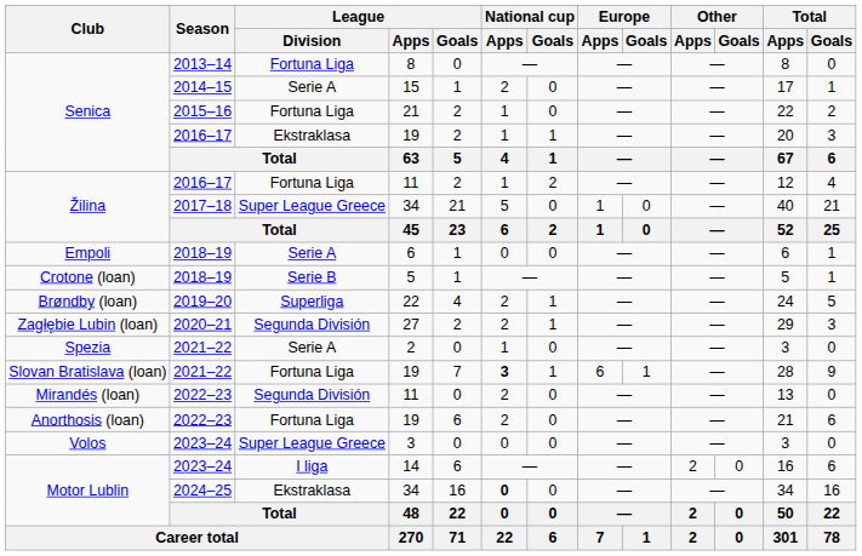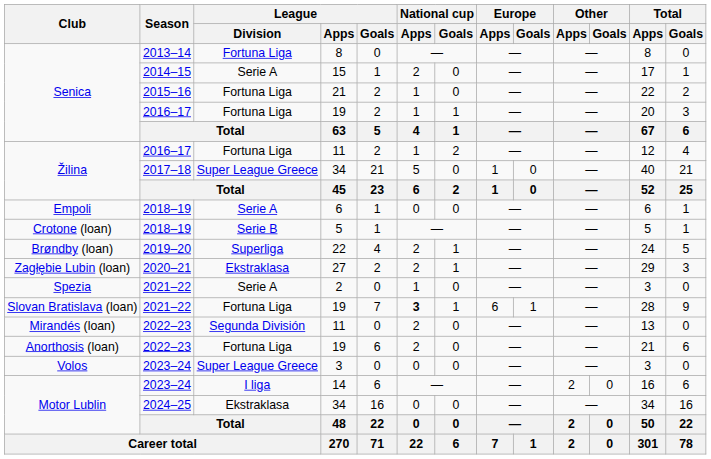Senica / 19 | League / Division: Ekstraklasa -> Fortuna Liga
27 | League / Division: Segunda División -> Ekstraklasa
Motor Lublin / 34 | National cup / Apps: bold -> normal
